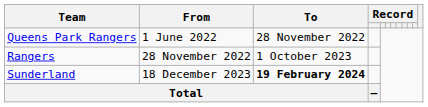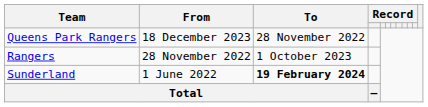Queens Park Rangers | From: 1 June 2022 -> 18 December 2023
Sunderland | From: 18 December 2023 -> 1 June 2022
